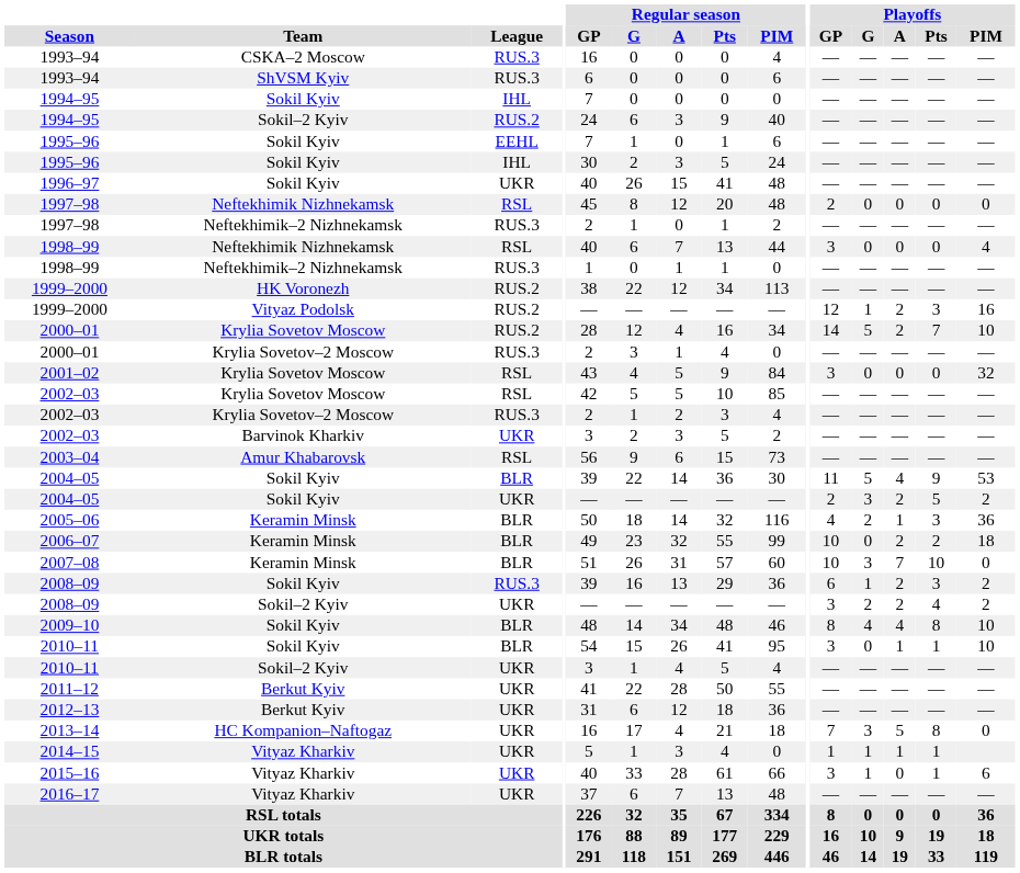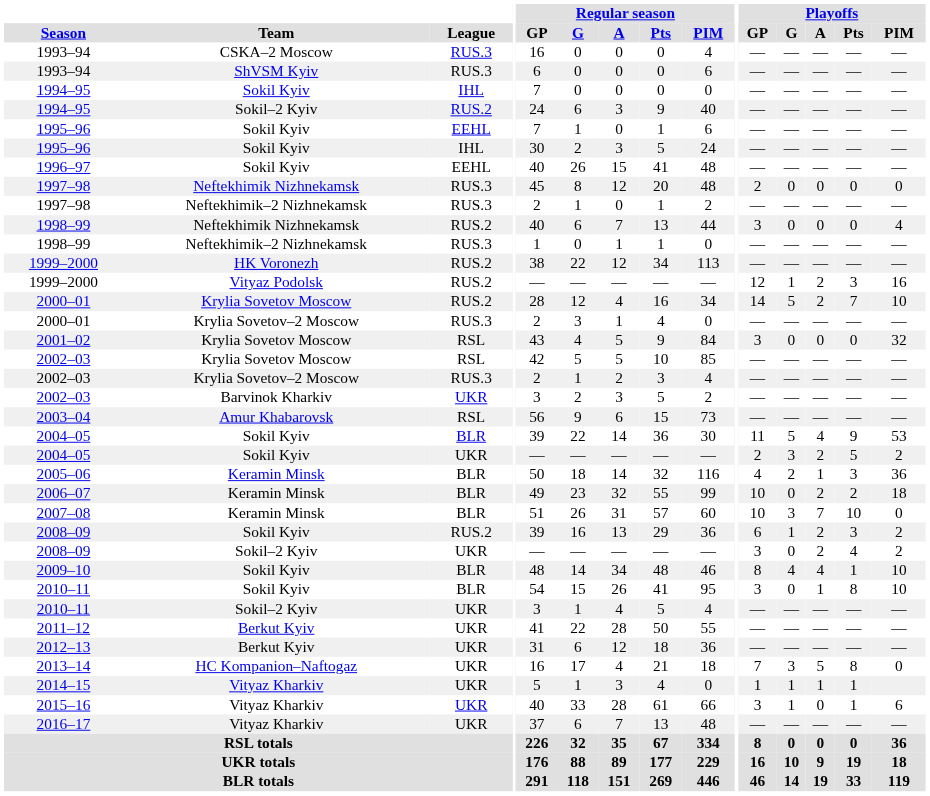1996–97 | League: UKR -> EEHL
1997–98 / Neftekhimik Nizhnekamsk | League: RSL -> RUS.3
1998–99 / Neftekhimik Nizhnekamsk | League: RSL -> RUS.2
2008–09 / Sokil Kyiv | League: RUS.3 -> RUS.2
2008–09 / Sokil–2 Kyiv | Playoffs / G: 2 -> 0
2009–10 | Playoffs / Pts: 8 -> 1
2010–11 / Sokil Kyiv | Playoffs / Pts: 1 -> 8
